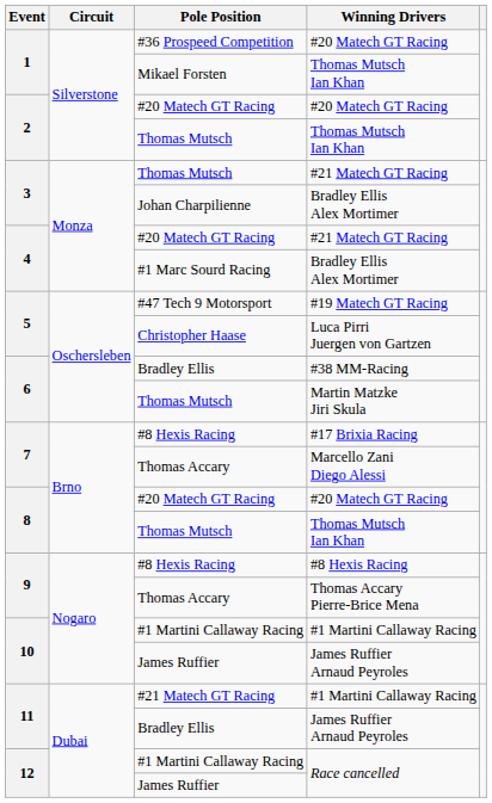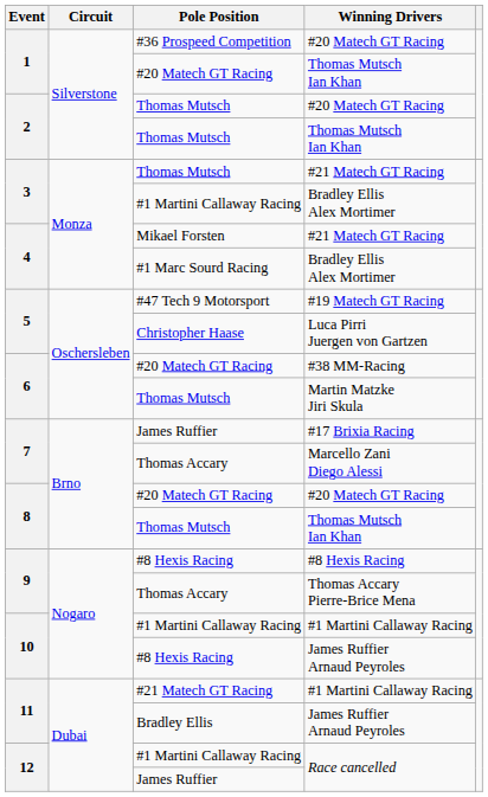1 / Thomas Mutsch Ian Khan | Pole Position: Mikael Forsten -> #20 Matech GT Racing
2 / #20 Matech GT Racing | Pole Position: #20 Matech GT Racing -> Thomas Mutsch
3 / Bradley Ellis Alex Mortimer | Pole Position: Johan Charpilienne -> #1 Martini Callaway Racing
4 / #21 Matech GT Racing | Pole Position: #20 Matech GT Racing -> Mikael Forsten
#38 MM-Racing | Pole Position: Bradley Ellis -> #20 Matech GT Racing
#17 Brixia Racing | Pole Position: #8 Hexis Racing -> James Ruffier
10 / James Ruffier Arnaud Peyroles | Pole Position: James Ruffier -> #8 Hexis Racing
